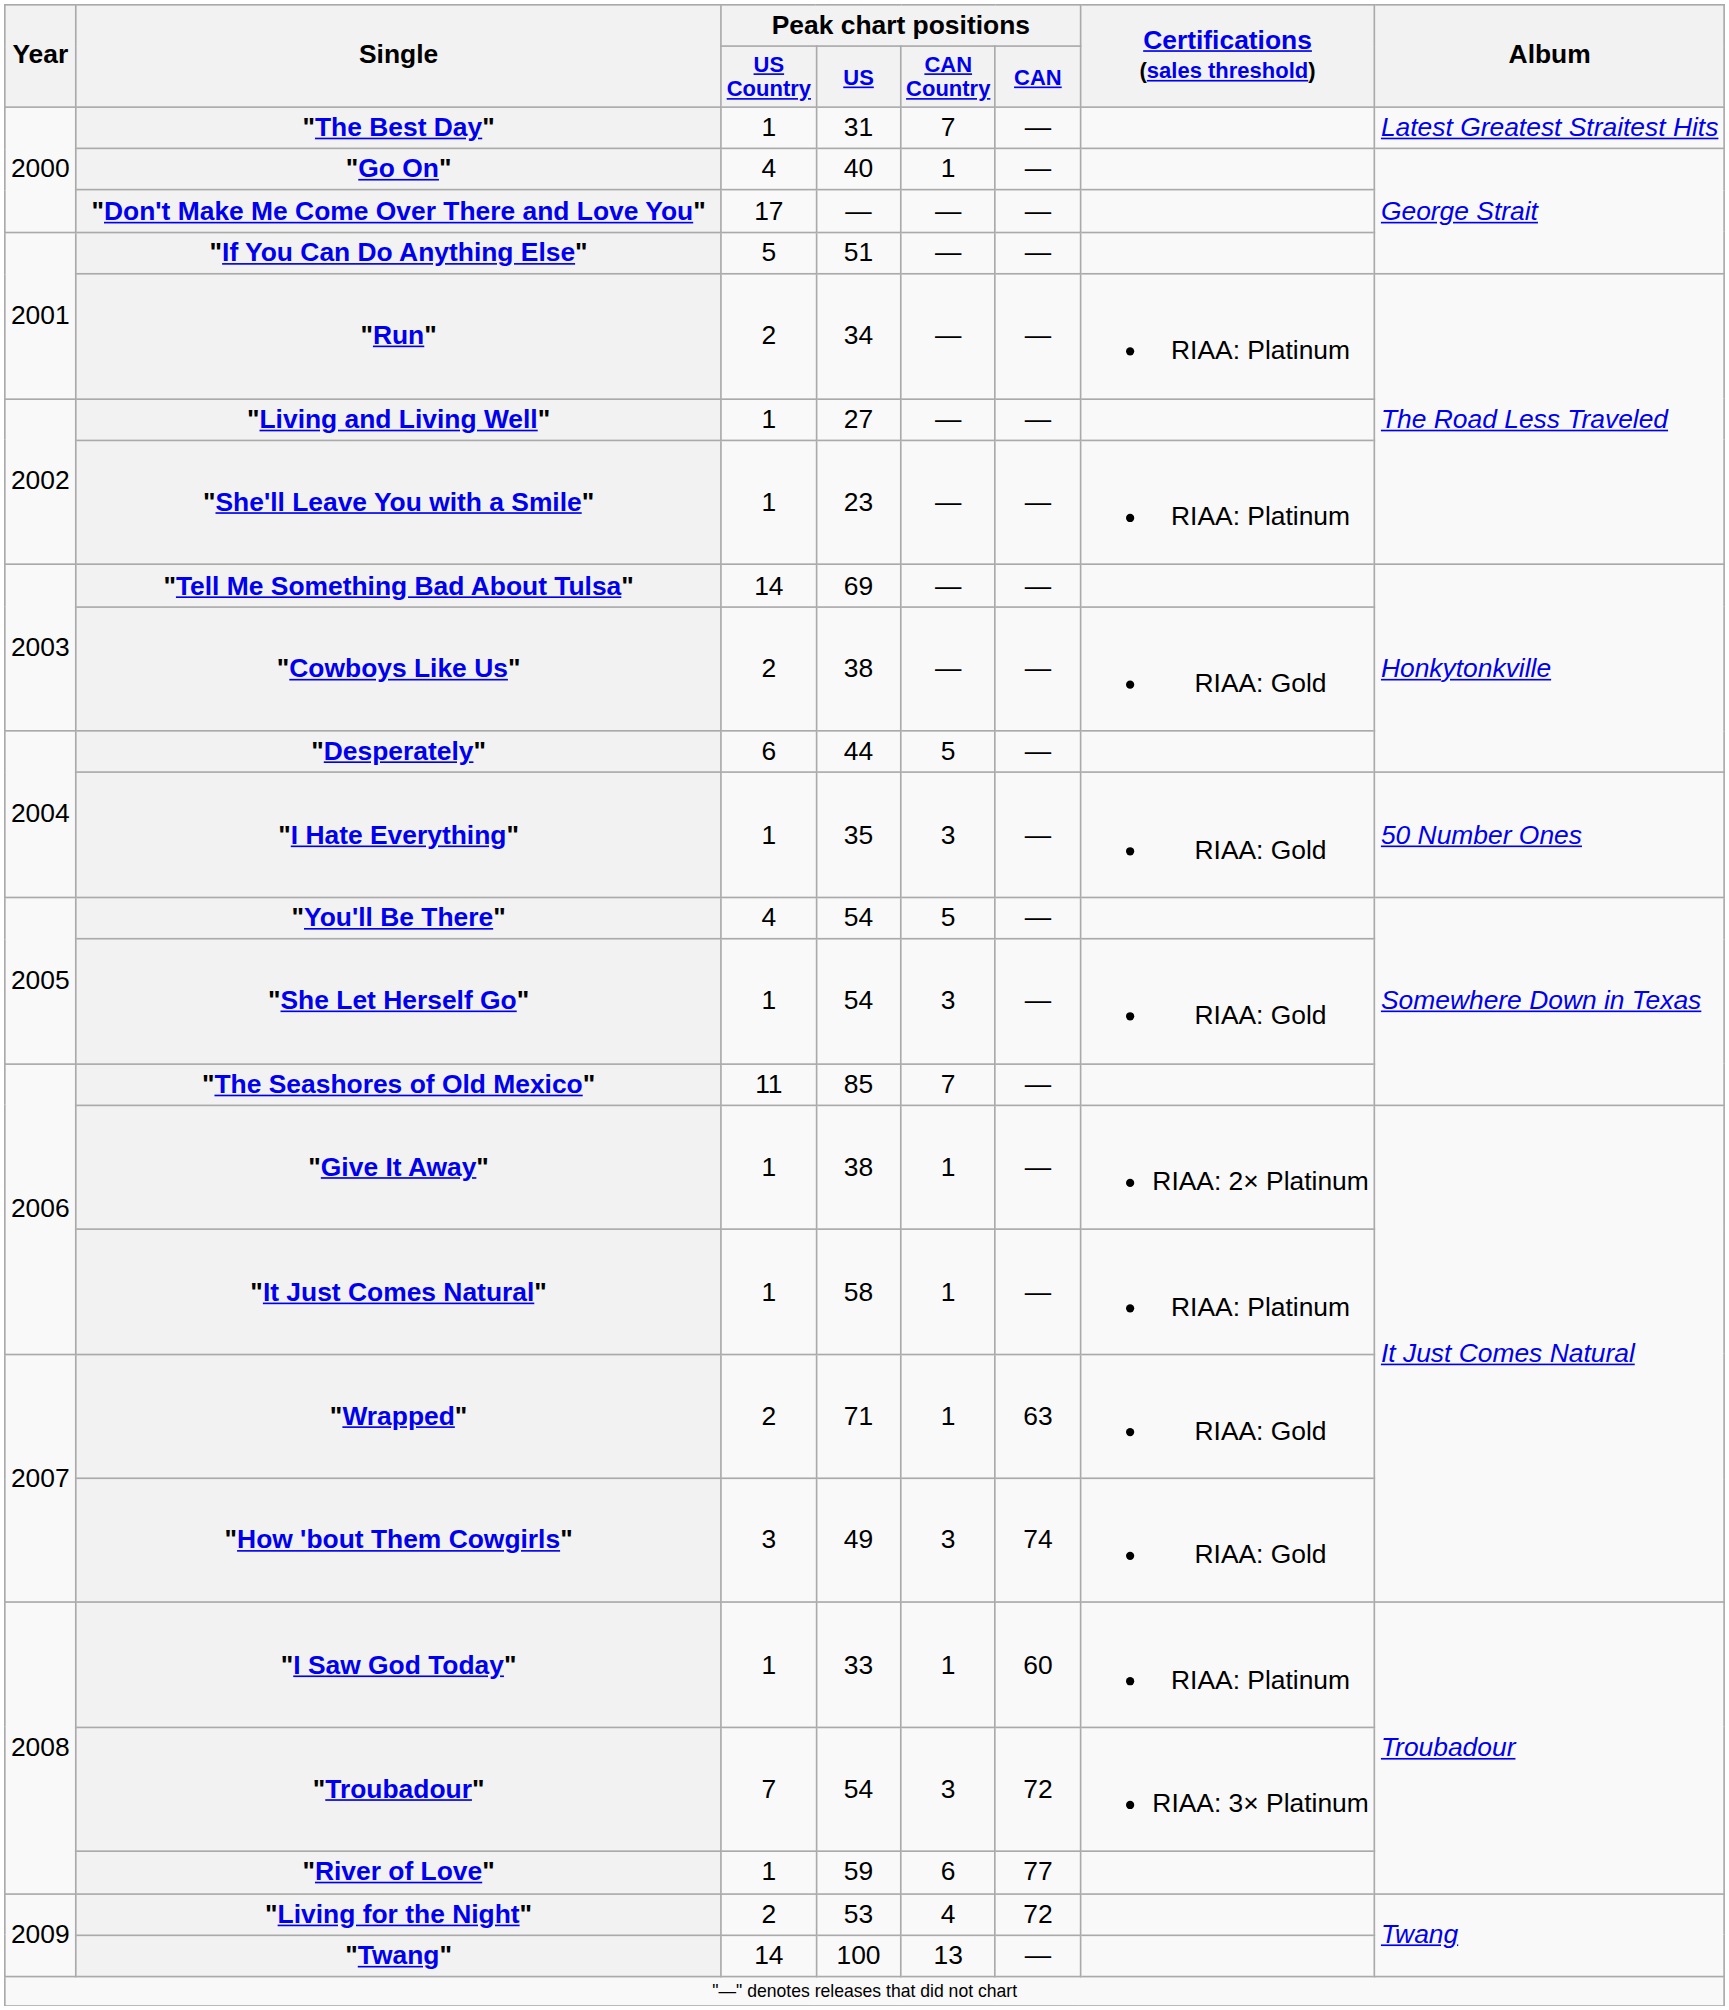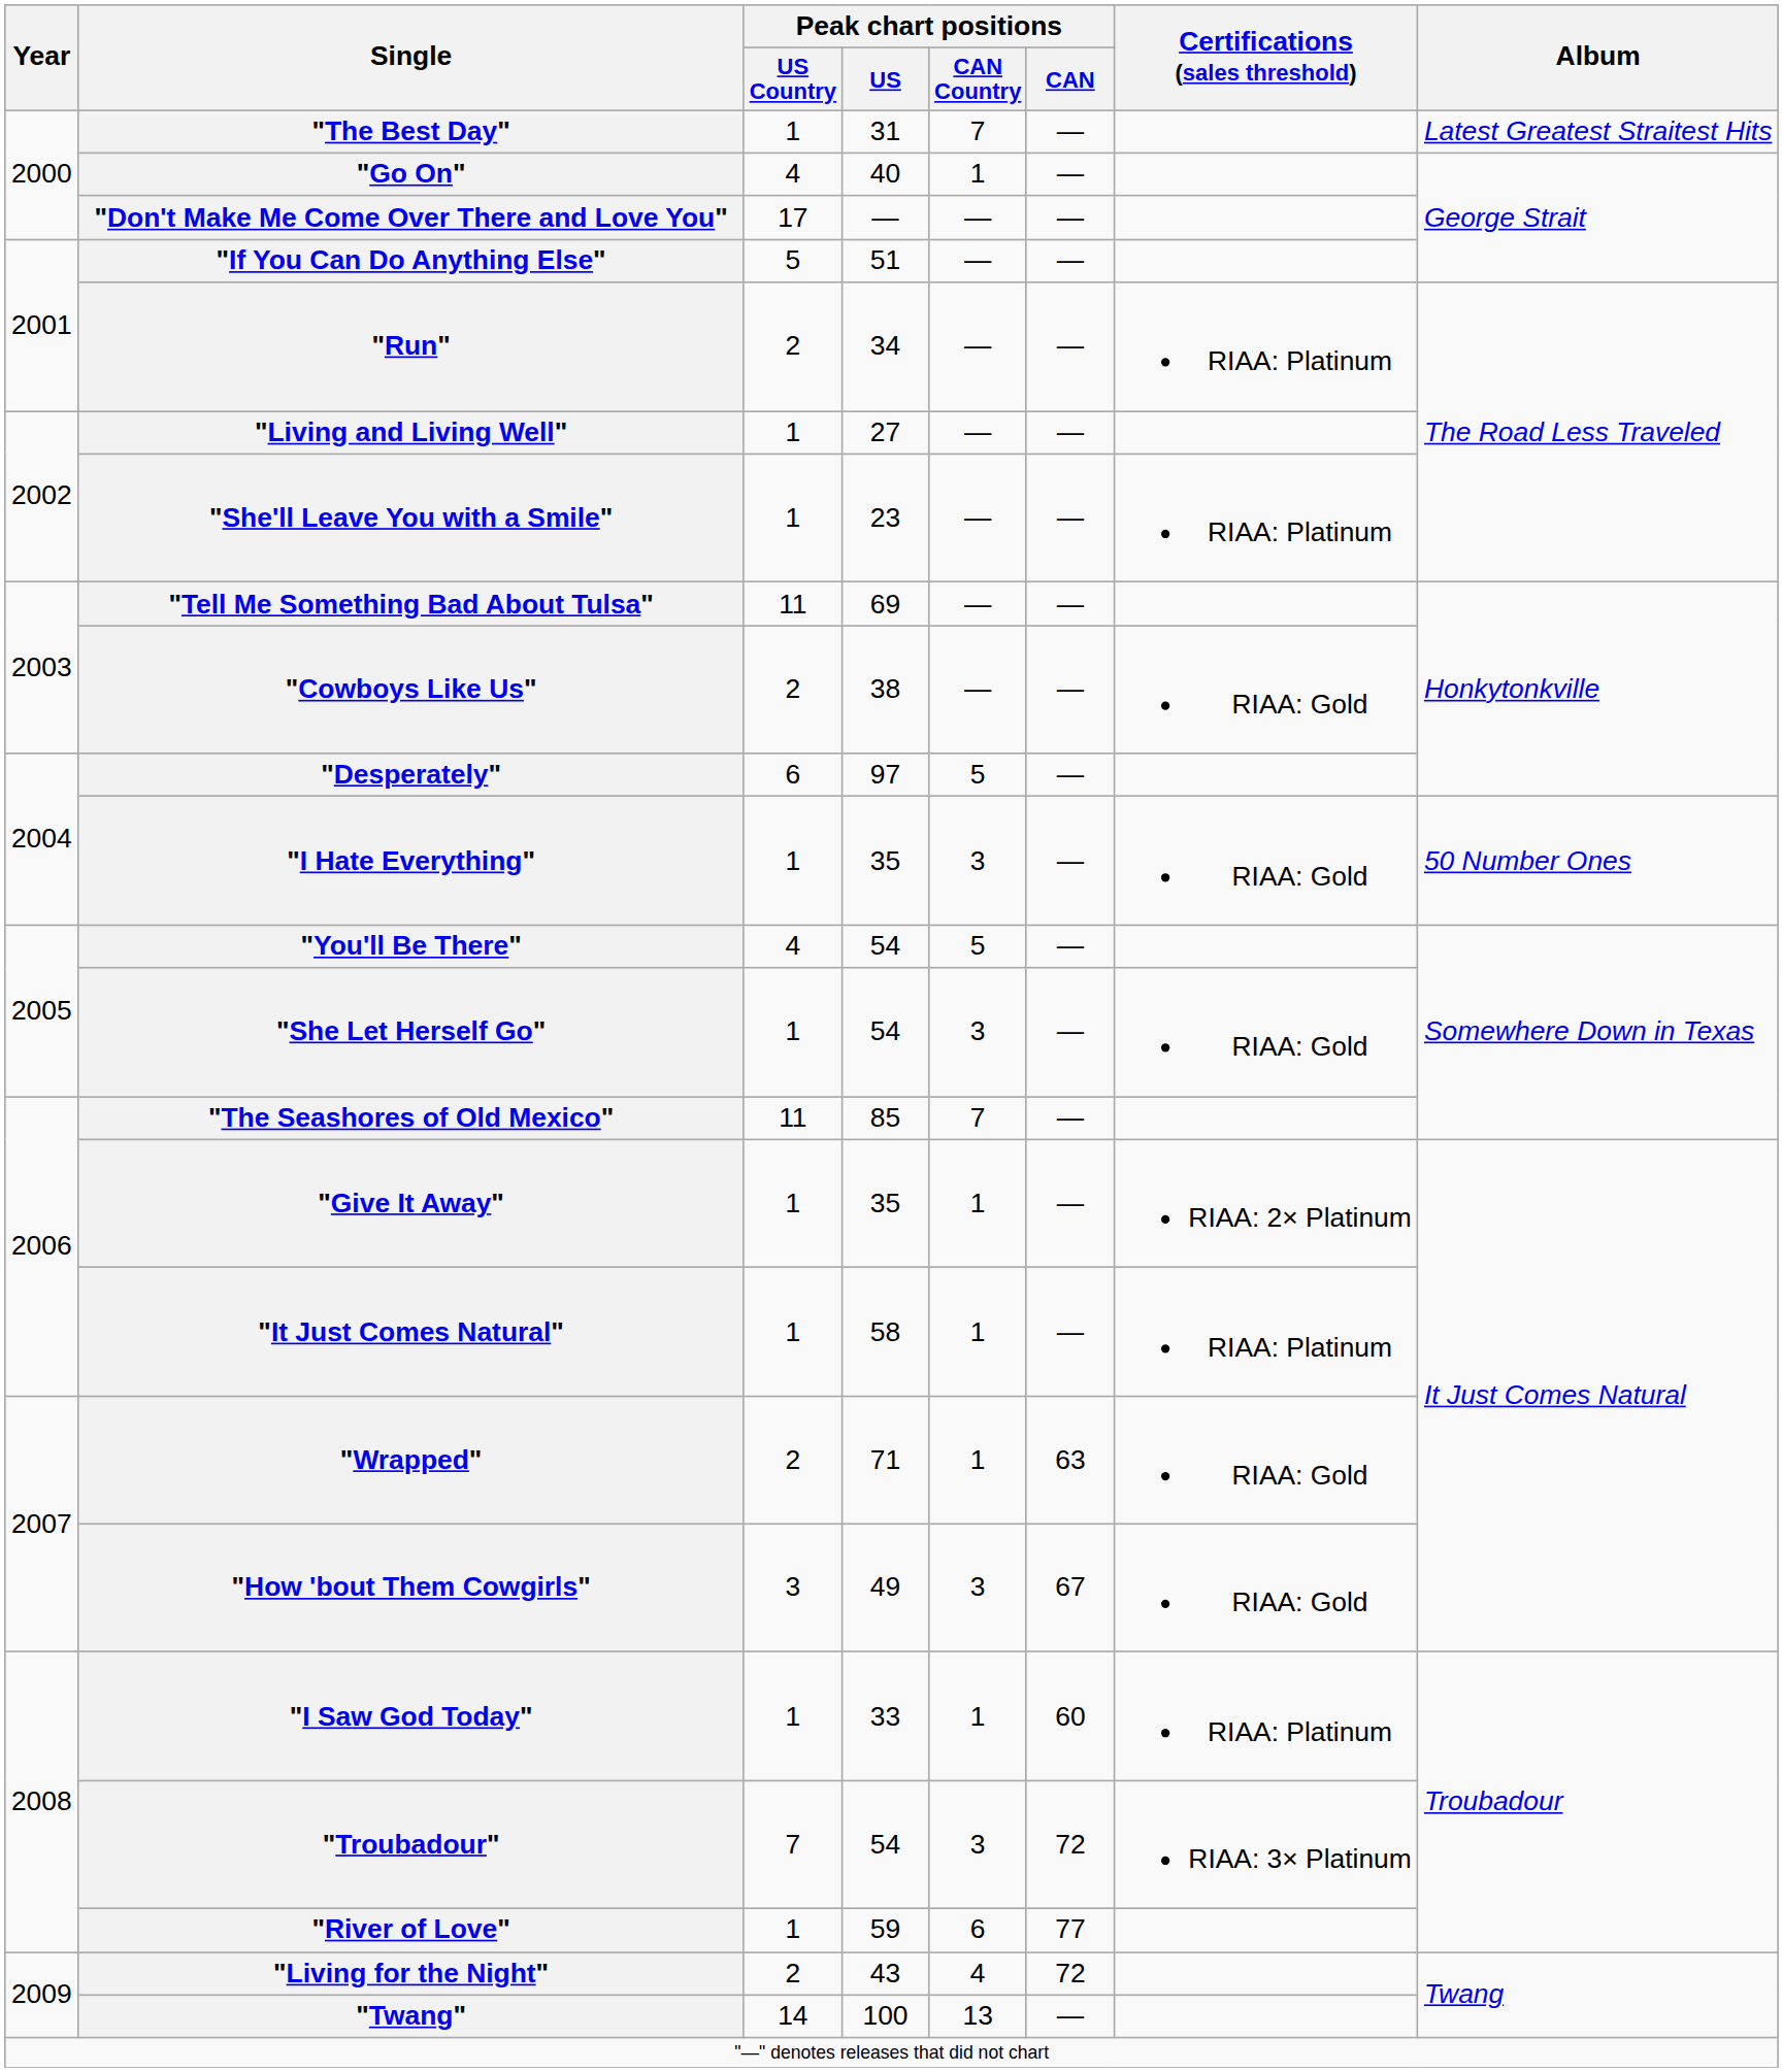"Tell Me Something Bad About Tulsa" | Peak chart positions / US Country: 14 -> 11
"Desperately" | Peak chart positions / US: 44 -> 97
"Give It Away" | Peak chart positions / US: 38 -> 35
"How 'bout Them Cowgirls" | Peak chart positions / CAN: 74 -> 67
"Living for the Night" | Peak chart positions / US: 53 -> 43
